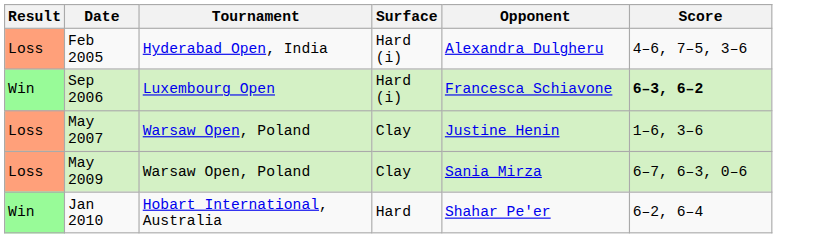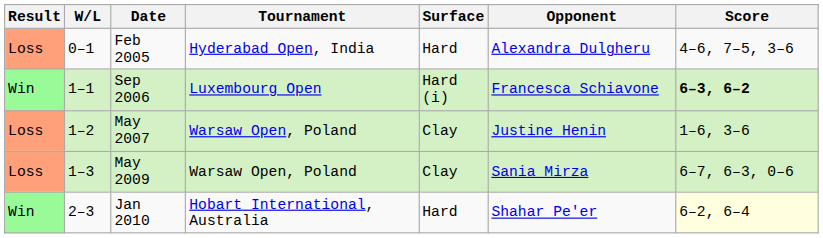+ column: W/L | 0–1 | 1–1 | 1–2 | 1–3 | 2–3
Feb 2005 | Surface: Hard (i) -> Hard
Jan 2010 | Score: no background -> lightyellow background
